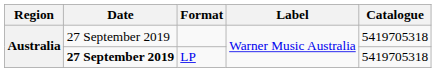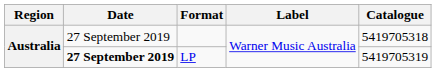LP | Catalogue: 5419705318 -> 5419705319
